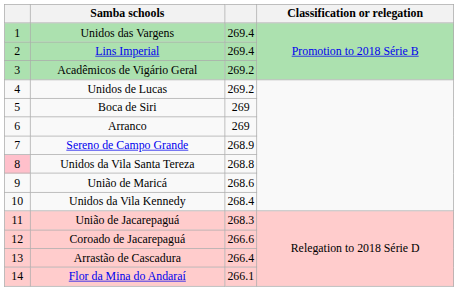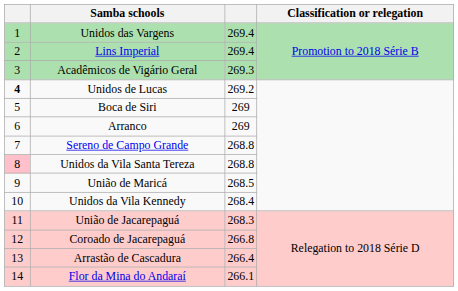Acadêmicos de Vigário Geral | column 3: 269.2 -> 269.3
Unidos de Lucas | column 1: normal -> bold
Sereno de Campo Grande | column 3: 268.9 -> 268.8
União de Maricá | column 3: 268.6 -> 268.5
Coroado de Jacarepaguá | column 3: 266.6 -> 266.8
